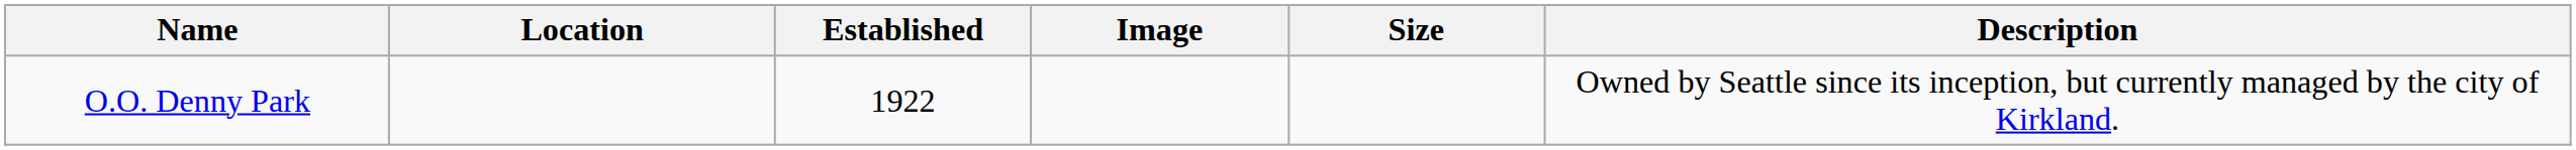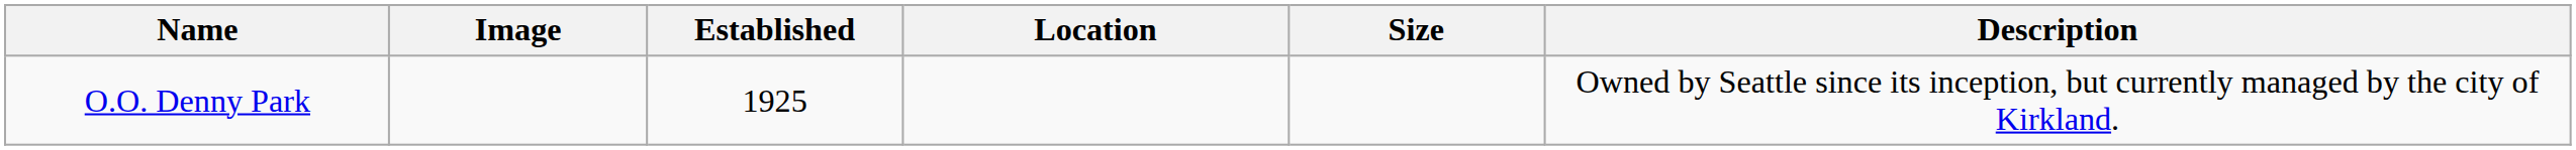columns swapped: Image <-> Location
O.O. Denny Park | Established: 1922 -> 1925
